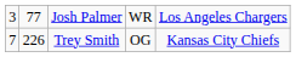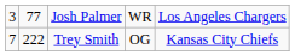Trey Smith | column 2: 226 -> 222
